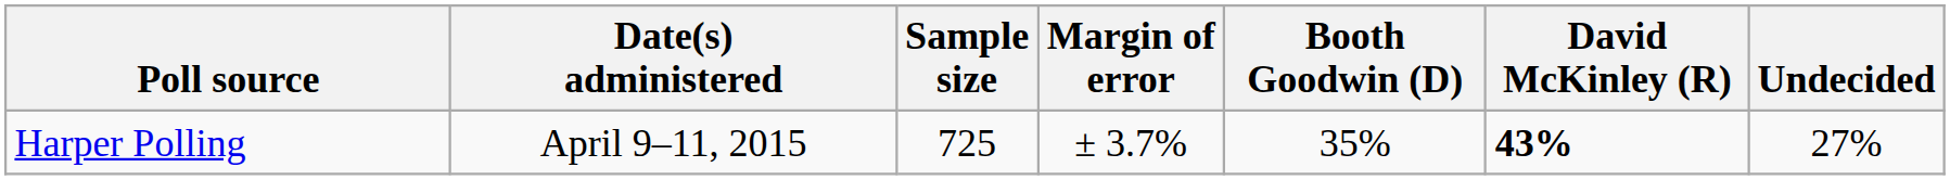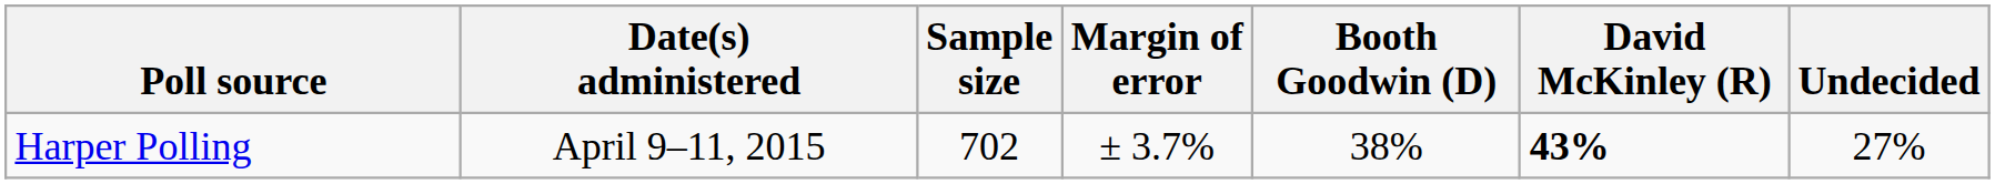Harper Polling | Sample size: 725 -> 702
Harper Polling | Booth Goodwin (D): 35% -> 38%
